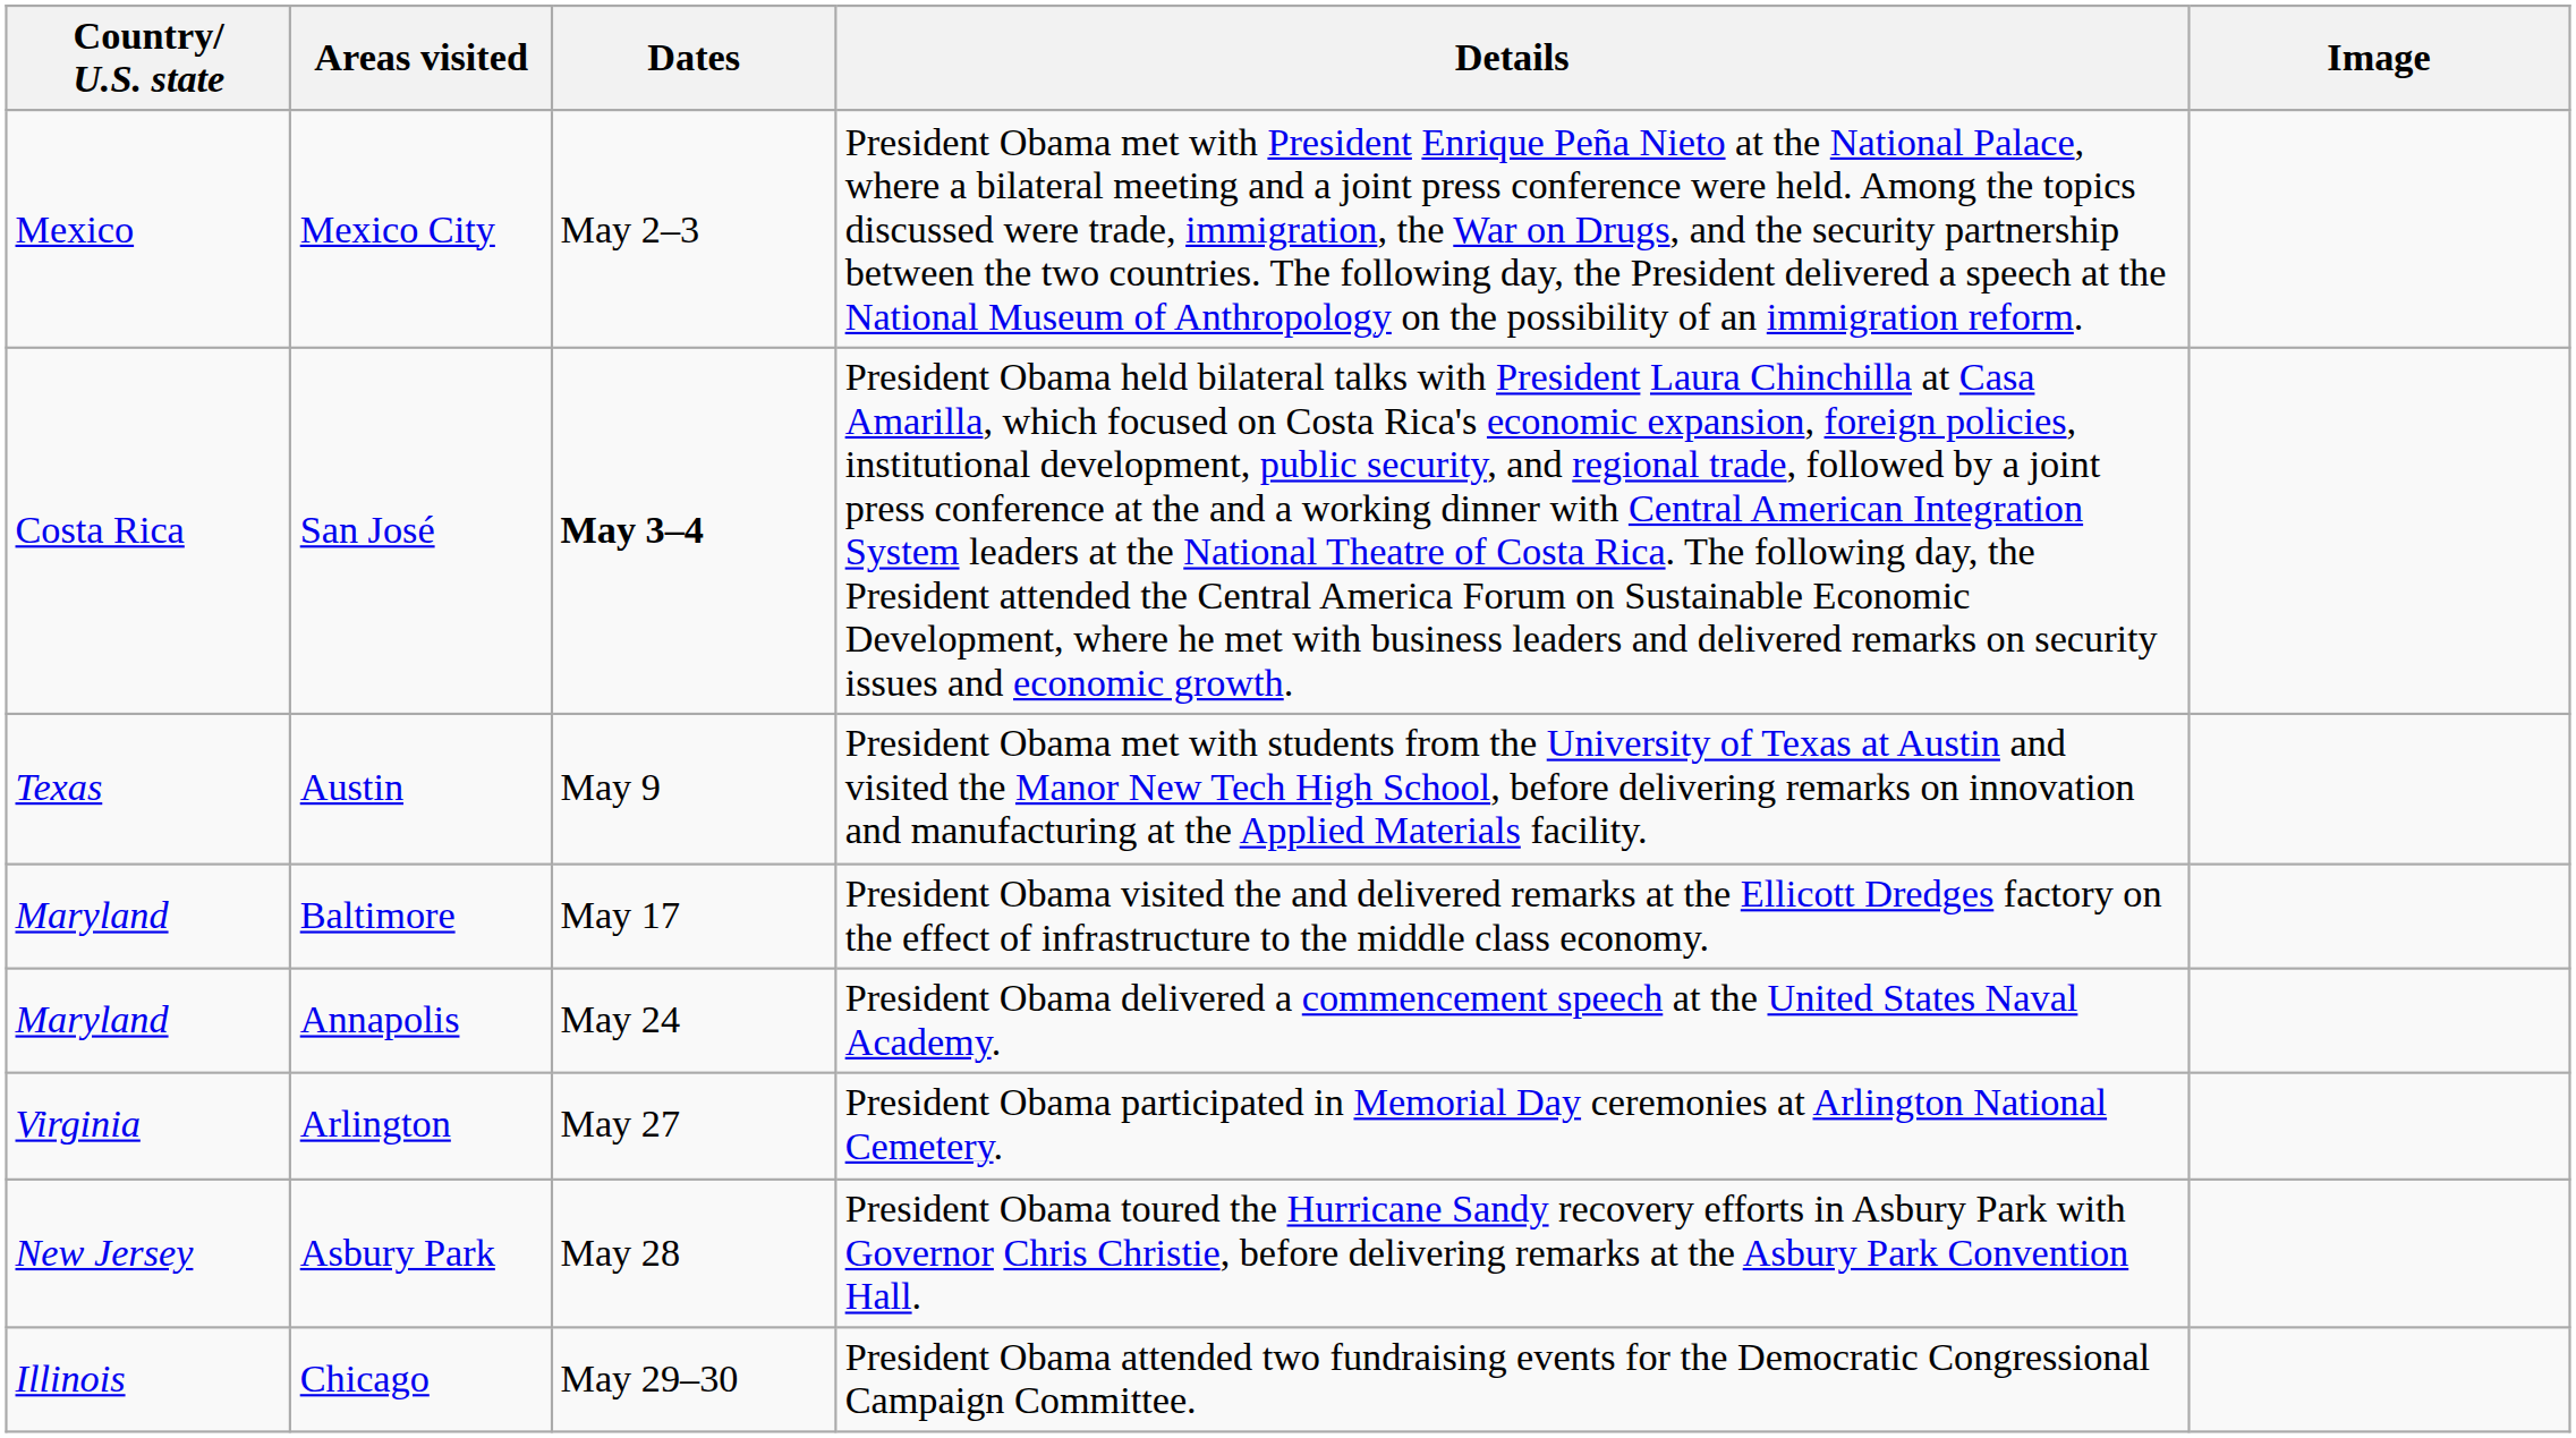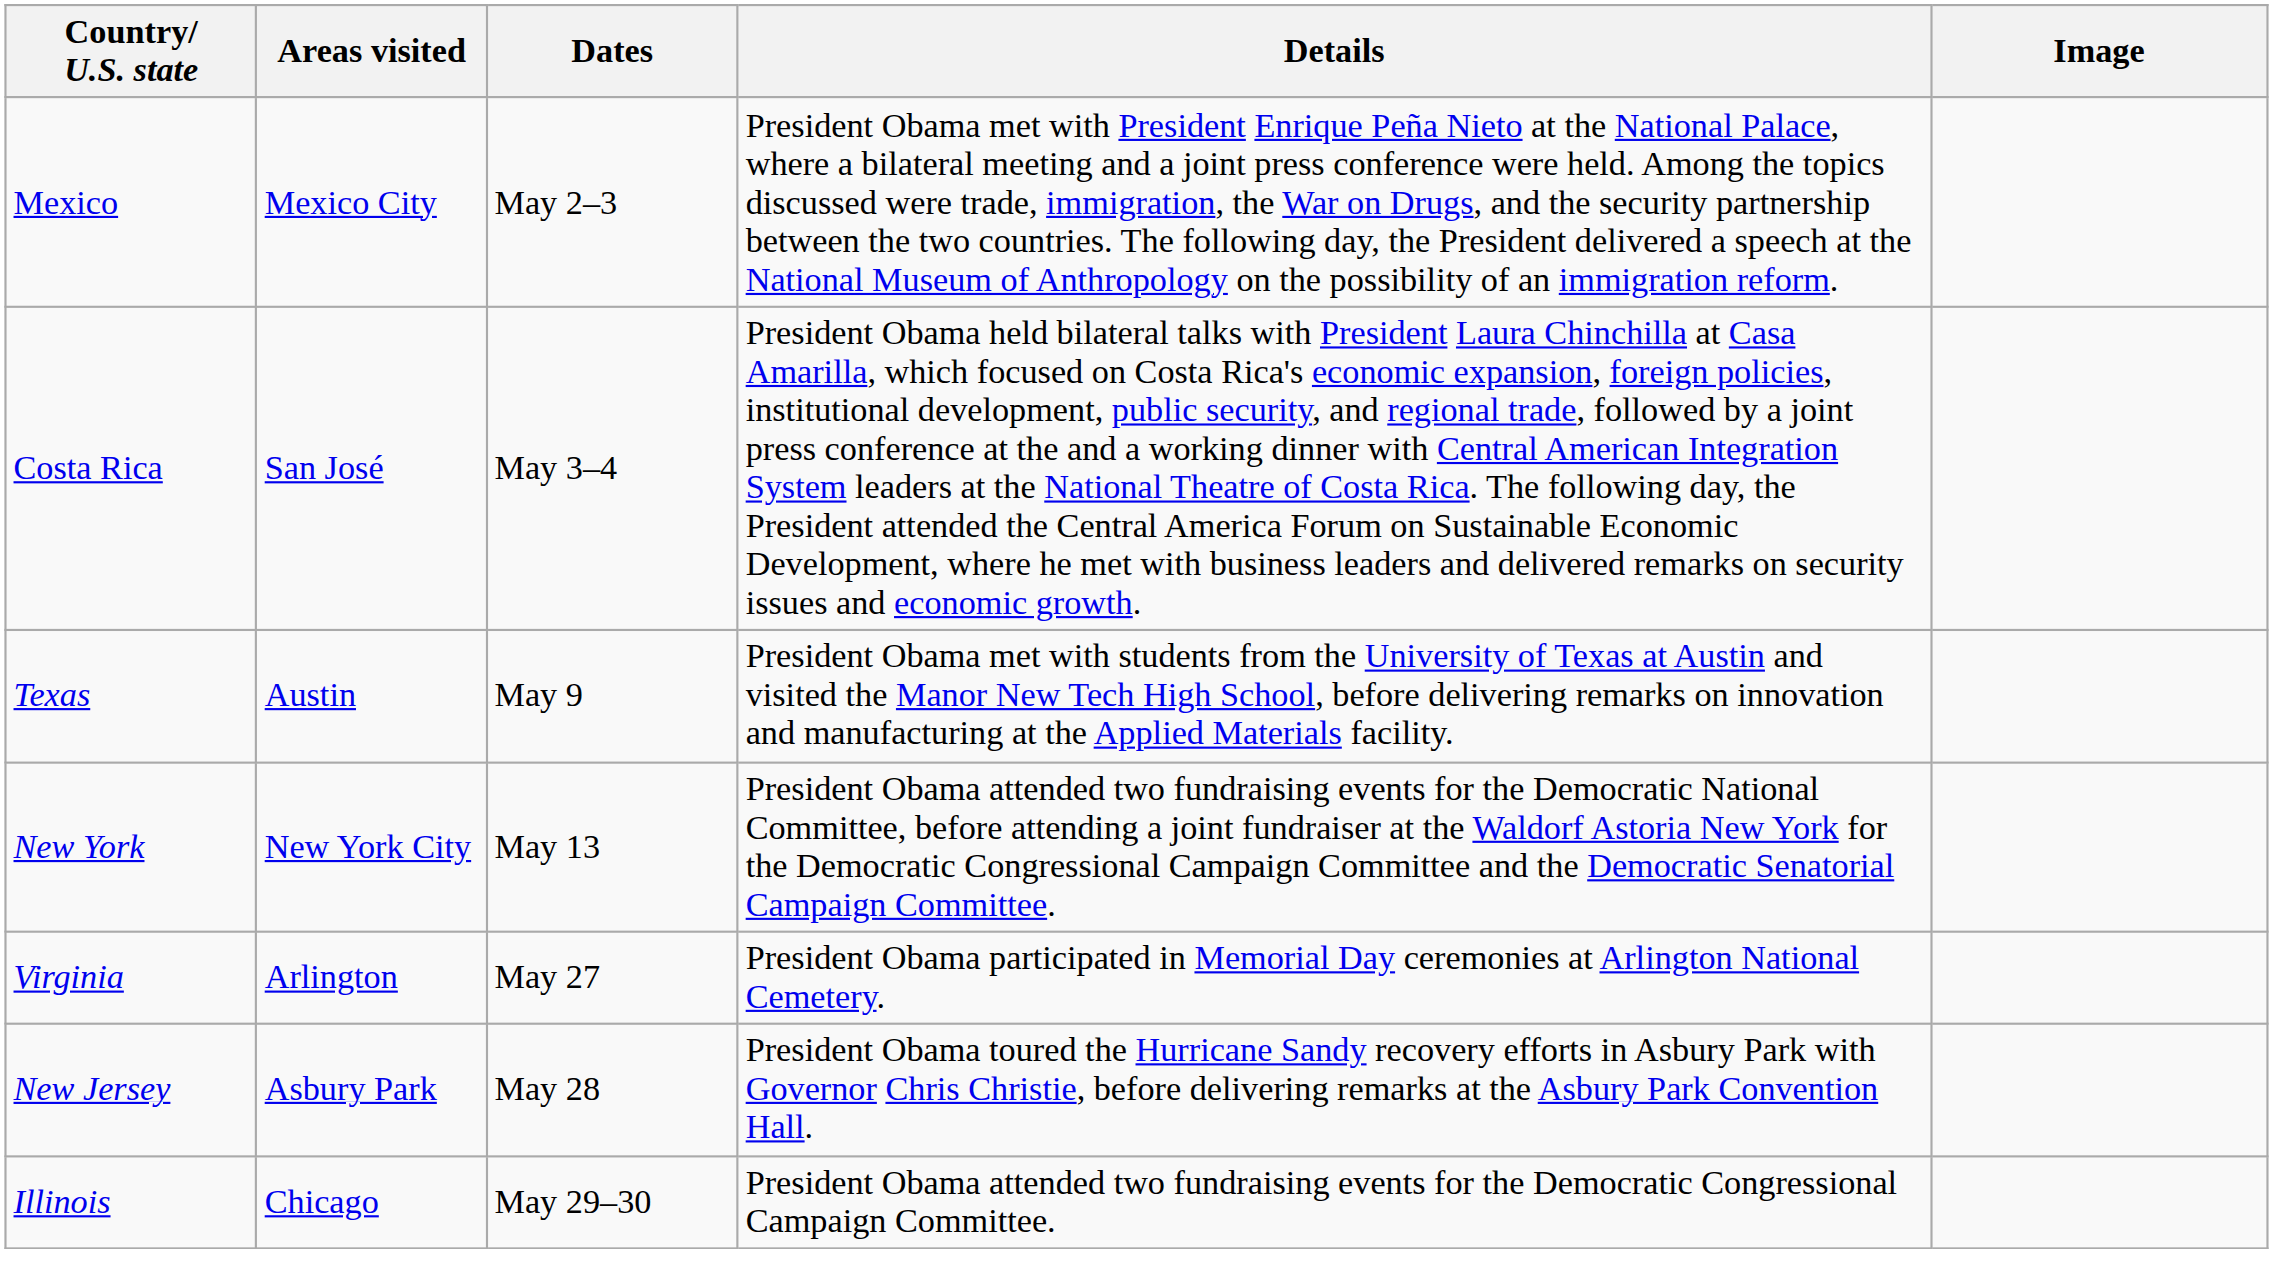San José | Dates: bold -> normal
+ row: New York | New York City | May 13 | President Obama attended two fundraising events for the Democratic National Committee, before attending a joint fundraiser at the Waldorf Astoria New York for the Democratic Congressional Campaign Committee and the Democratic Senatorial Campaign Committee.
- row: Maryland | Baltimore | May 17 | President Obama visited the and delivered remarks at the Ellicott Dredges factory on the effect of infrastructure to the middle class economy.
- row: Maryland | Annapolis | May 24 | President Obama delivered a commencement speech at the United States Naval Academy.
